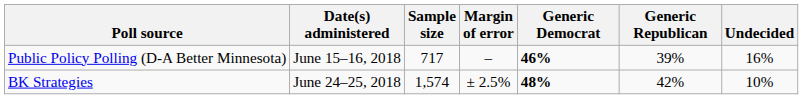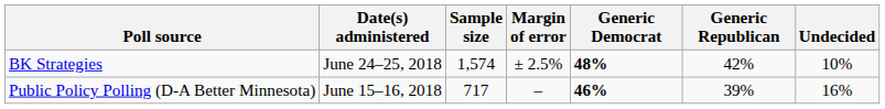rows swapped: BK Strategies <-> Public Policy Polling (D-A Better Minnesota)
